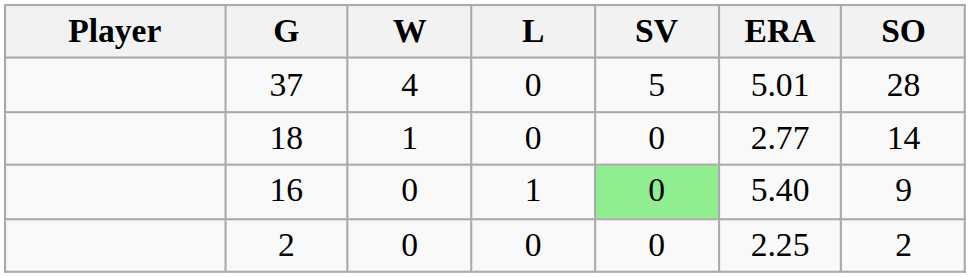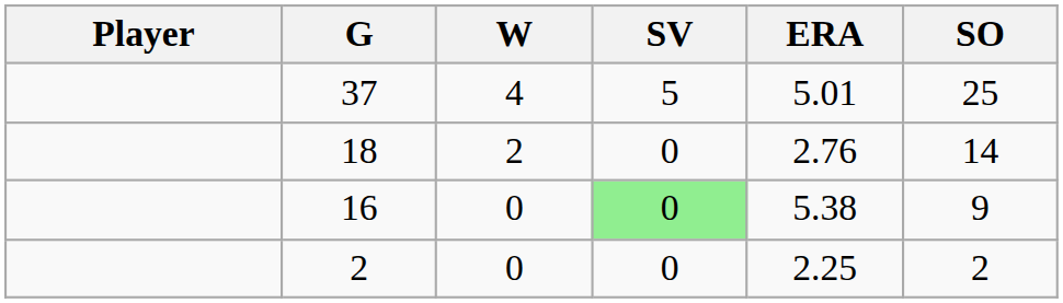- column: L | 0 | 0 | 1 | 0
37 | SO: 28 -> 25
18 | W: 1 -> 2
18 | ERA: 2.77 -> 2.76
16 | ERA: 5.40 -> 5.38
